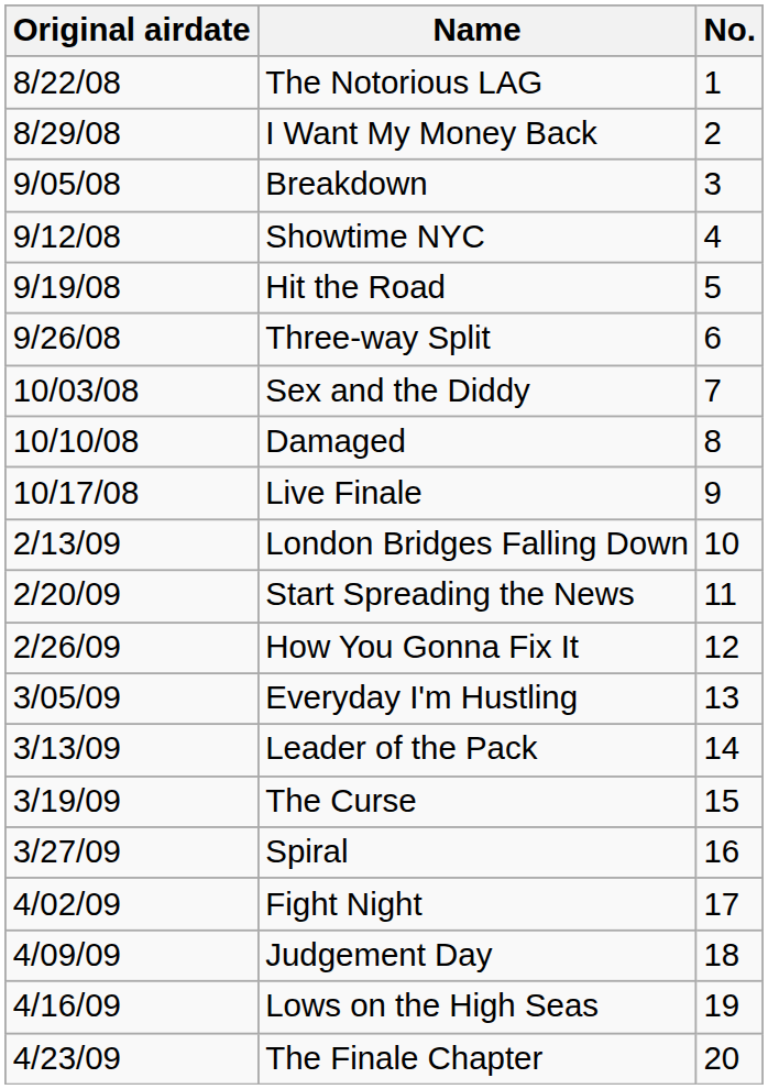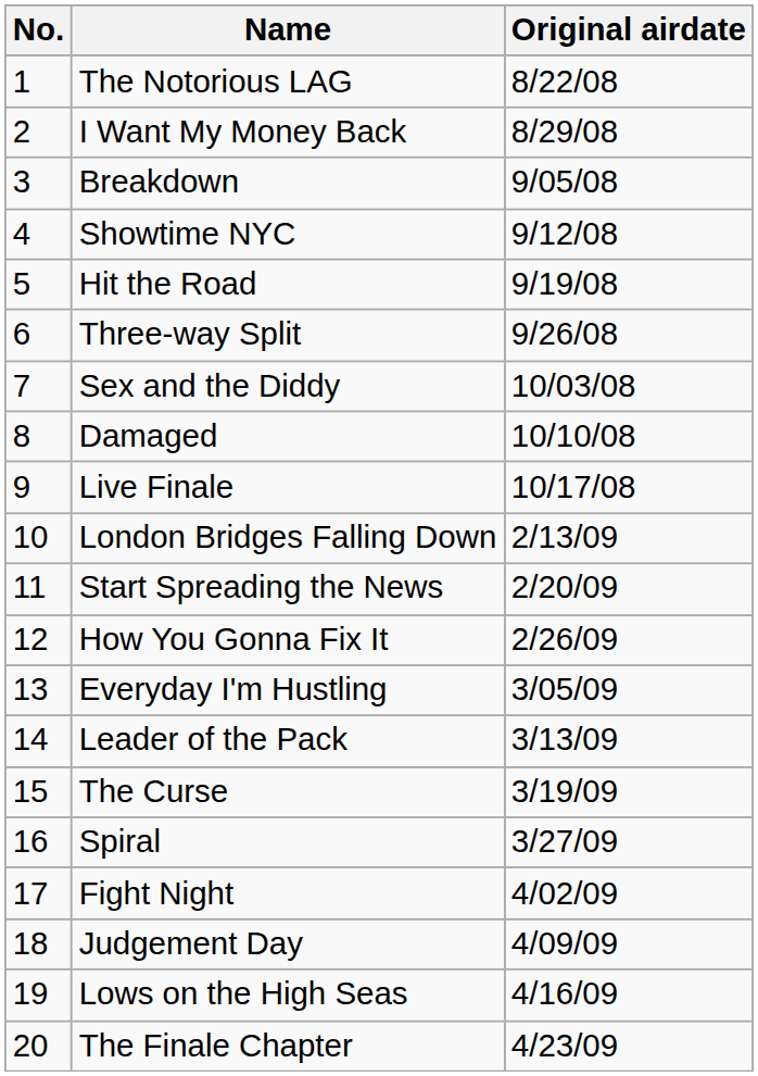columns swapped: No. <-> Original airdate
